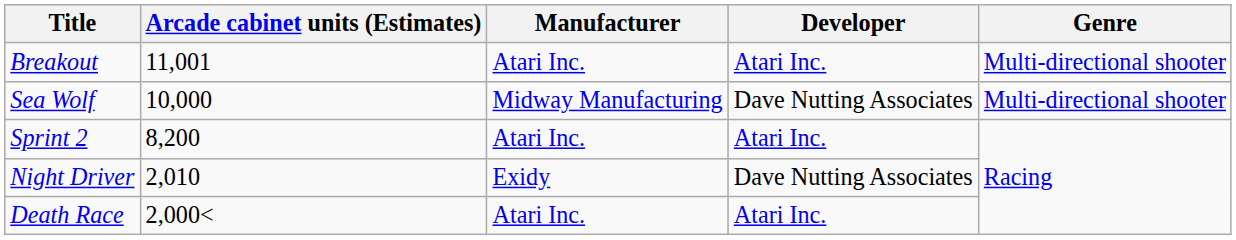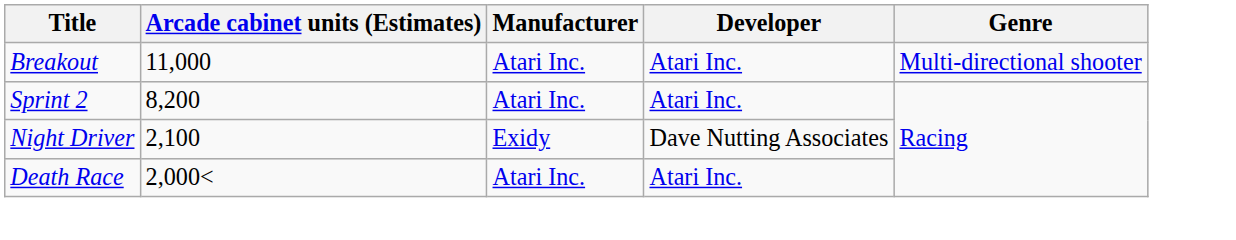Breakout | Arcade cabinet units (Estimates): 11,001 -> 11,000
- row: Sea Wolf | 10,000 | Midway Manufacturing | Dave Nutting Associates | Multi-directional shooter
Night Driver | Arcade cabinet units (Estimates): 2,010 -> 2,100
